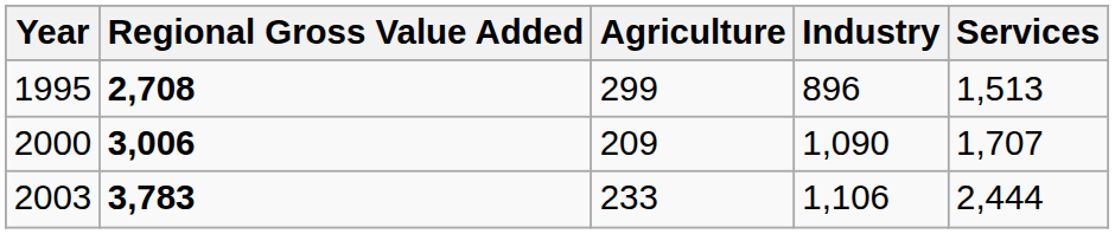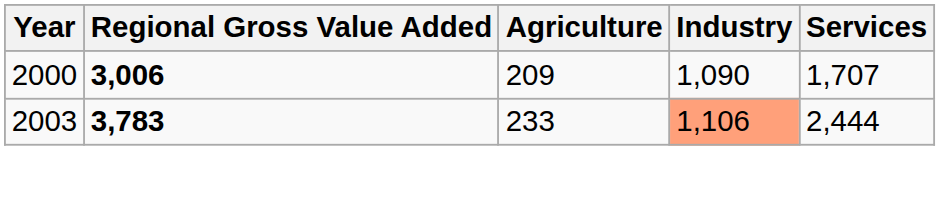- row: 1995 | 2,708 | 299 | 896 | 1,513
2003 | Industry: no background -> lightsalmon background
